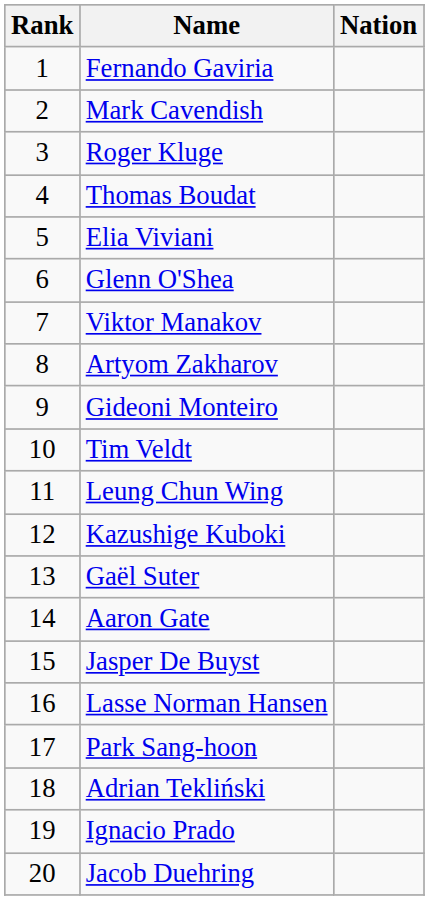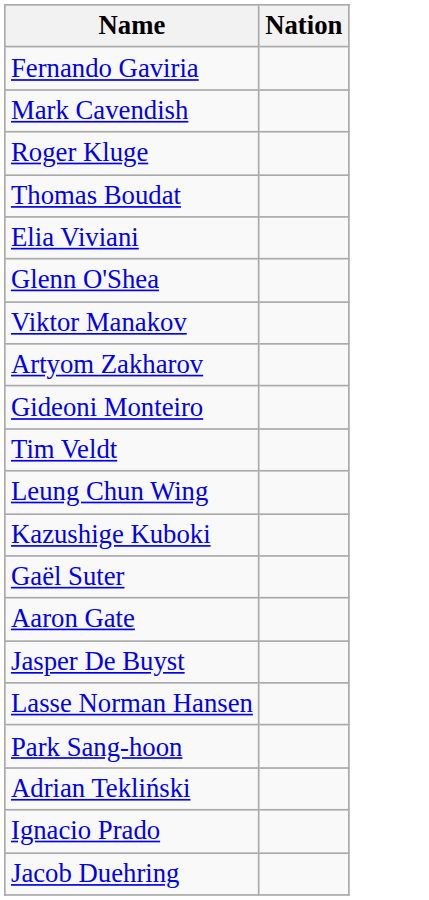- column: Rank | 1 | 2 | 3 | 4 | 5 | 6 | 7 | 8 | 9 | 10 | 11 | 12 | 13 | 14 | 15 | 16 | 17 | 18 | 19 | 20
